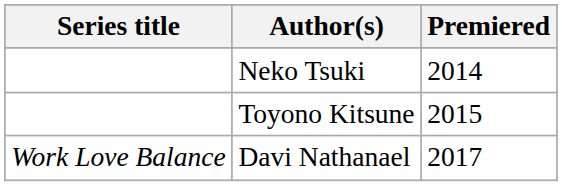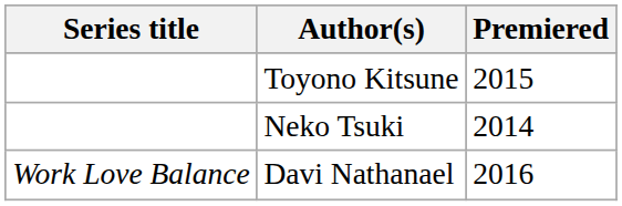rows swapped: Toyono Kitsune <-> Neko Tsuki
Davi Nathanael | Premiered: 2017 -> 2016
